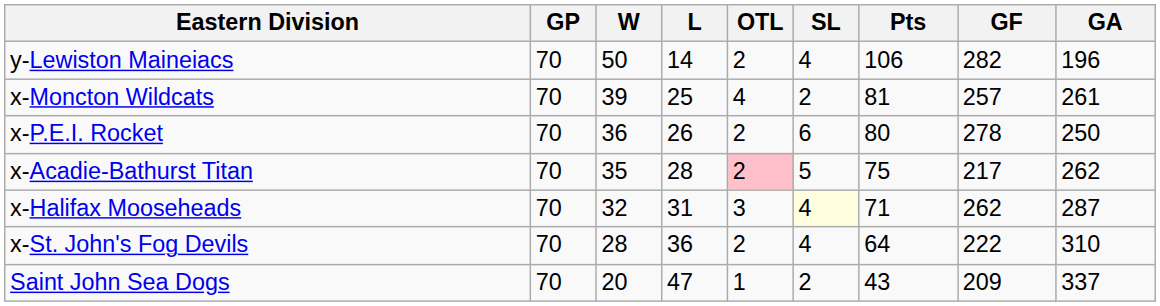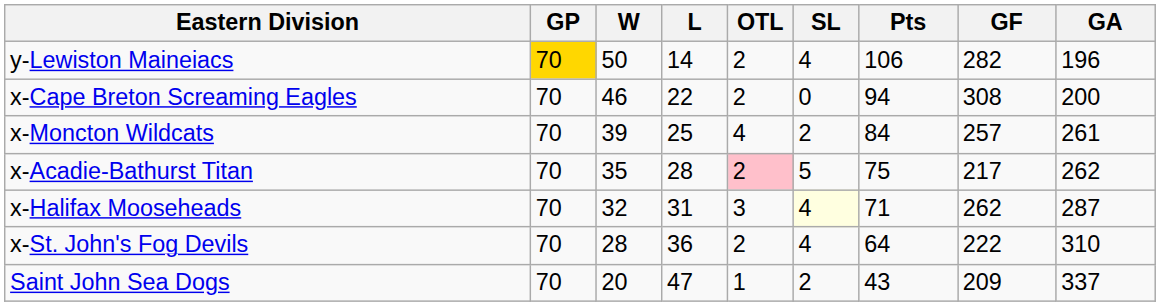y-Lewiston Maineiacs | GP: no background -> gold background
+ row: x-Cape Breton Screaming Eagles | 70 | 46 | 22 | 2 | 0 | 94 | 308 | 200
x-Moncton Wildcats | Pts: 81 -> 84
- row: x-P.E.I. Rocket | 70 | 36 | 26 | 2 | 6 | 80 | 278 | 250
